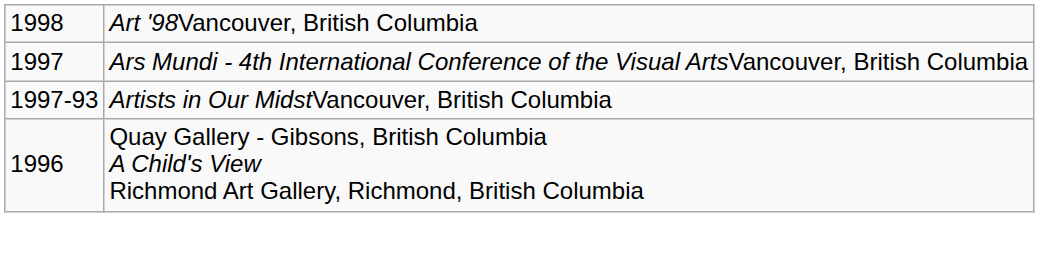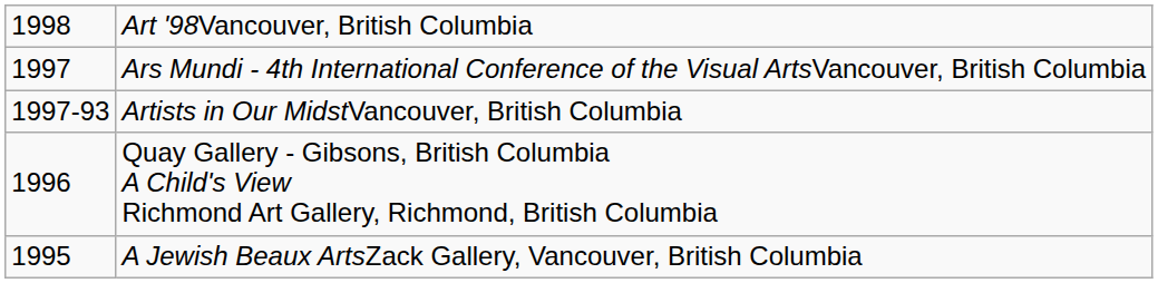+ row: 1995 | A Jewish Beaux ArtsZack Gallery, Vancouver, British Columbia
